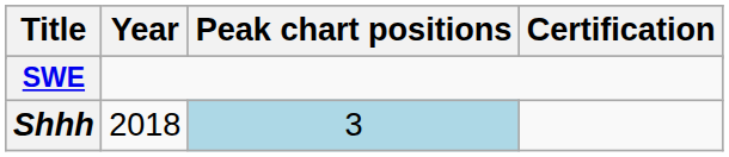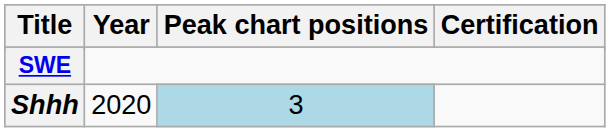Shhh | Year: 2018 -> 2020
